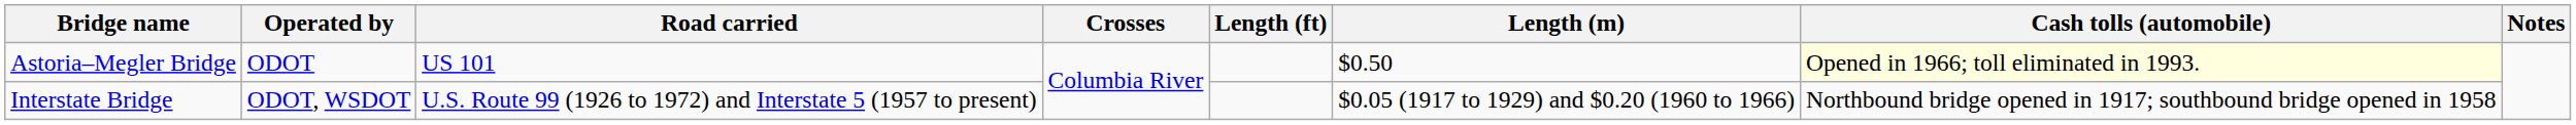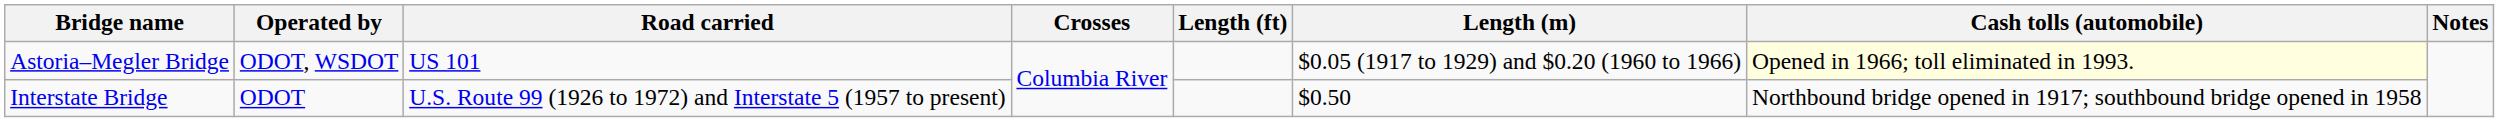Astoria–Megler Bridge | Operated by: ODOT -> ODOT, WSDOT
Astoria–Megler Bridge | Length (m): $0.50 -> $0.05 (1917 to 1929) and $0.20 (1960 to 1966)
Interstate Bridge | Operated by: ODOT, WSDOT -> ODOT
Interstate Bridge | Length (m): $0.05 (1917 to 1929) and $0.20 (1960 to 1966) -> $0.50
